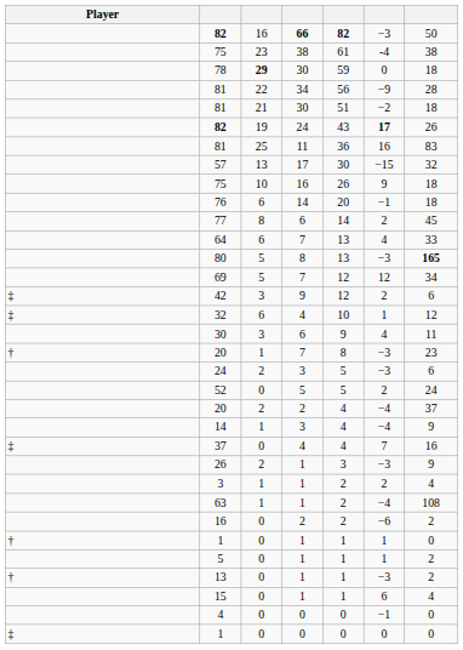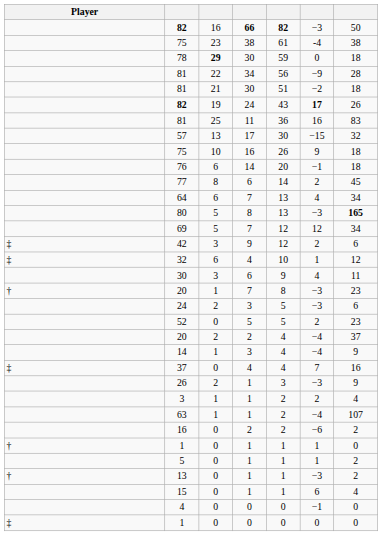64 | column 7: 33 -> 34
52 | column 7: 24 -> 23
63 | column 7: 108 -> 107
